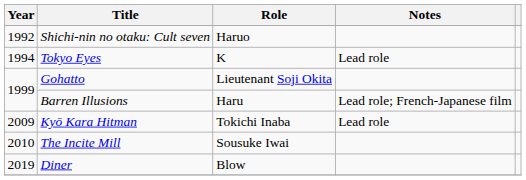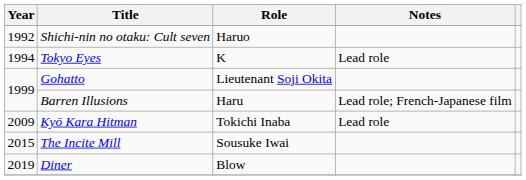The Incite Mill | Year: 2010 -> 2015
